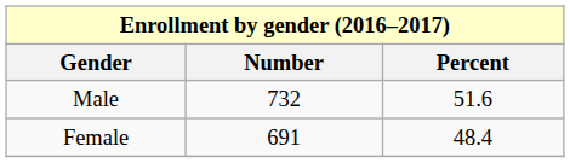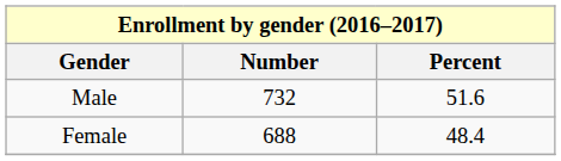Female | Number: 691 -> 688
